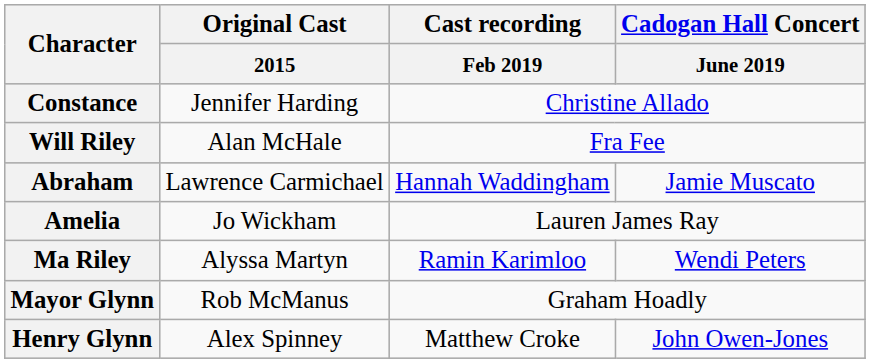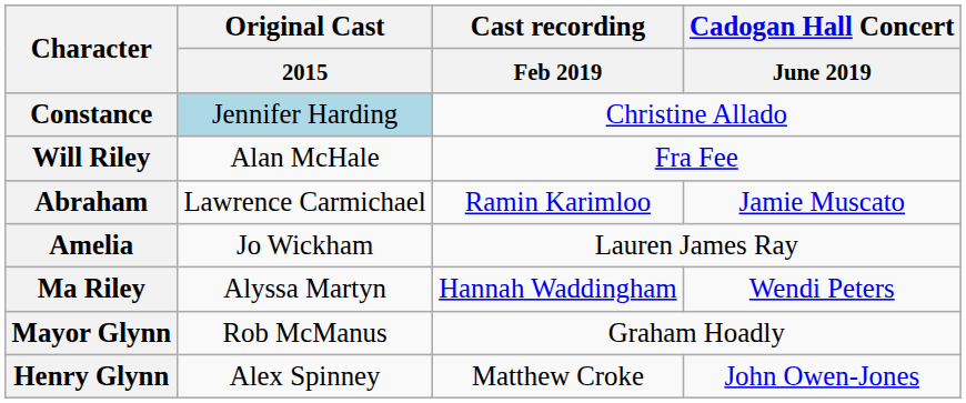Constance | Original Cast / 2015: no background -> lightblue background
Abraham | Cast recording / Feb 2019: Hannah Waddingham -> Ramin Karimloo
Ma Riley | Cast recording / Feb 2019: Ramin Karimloo -> Hannah Waddingham
